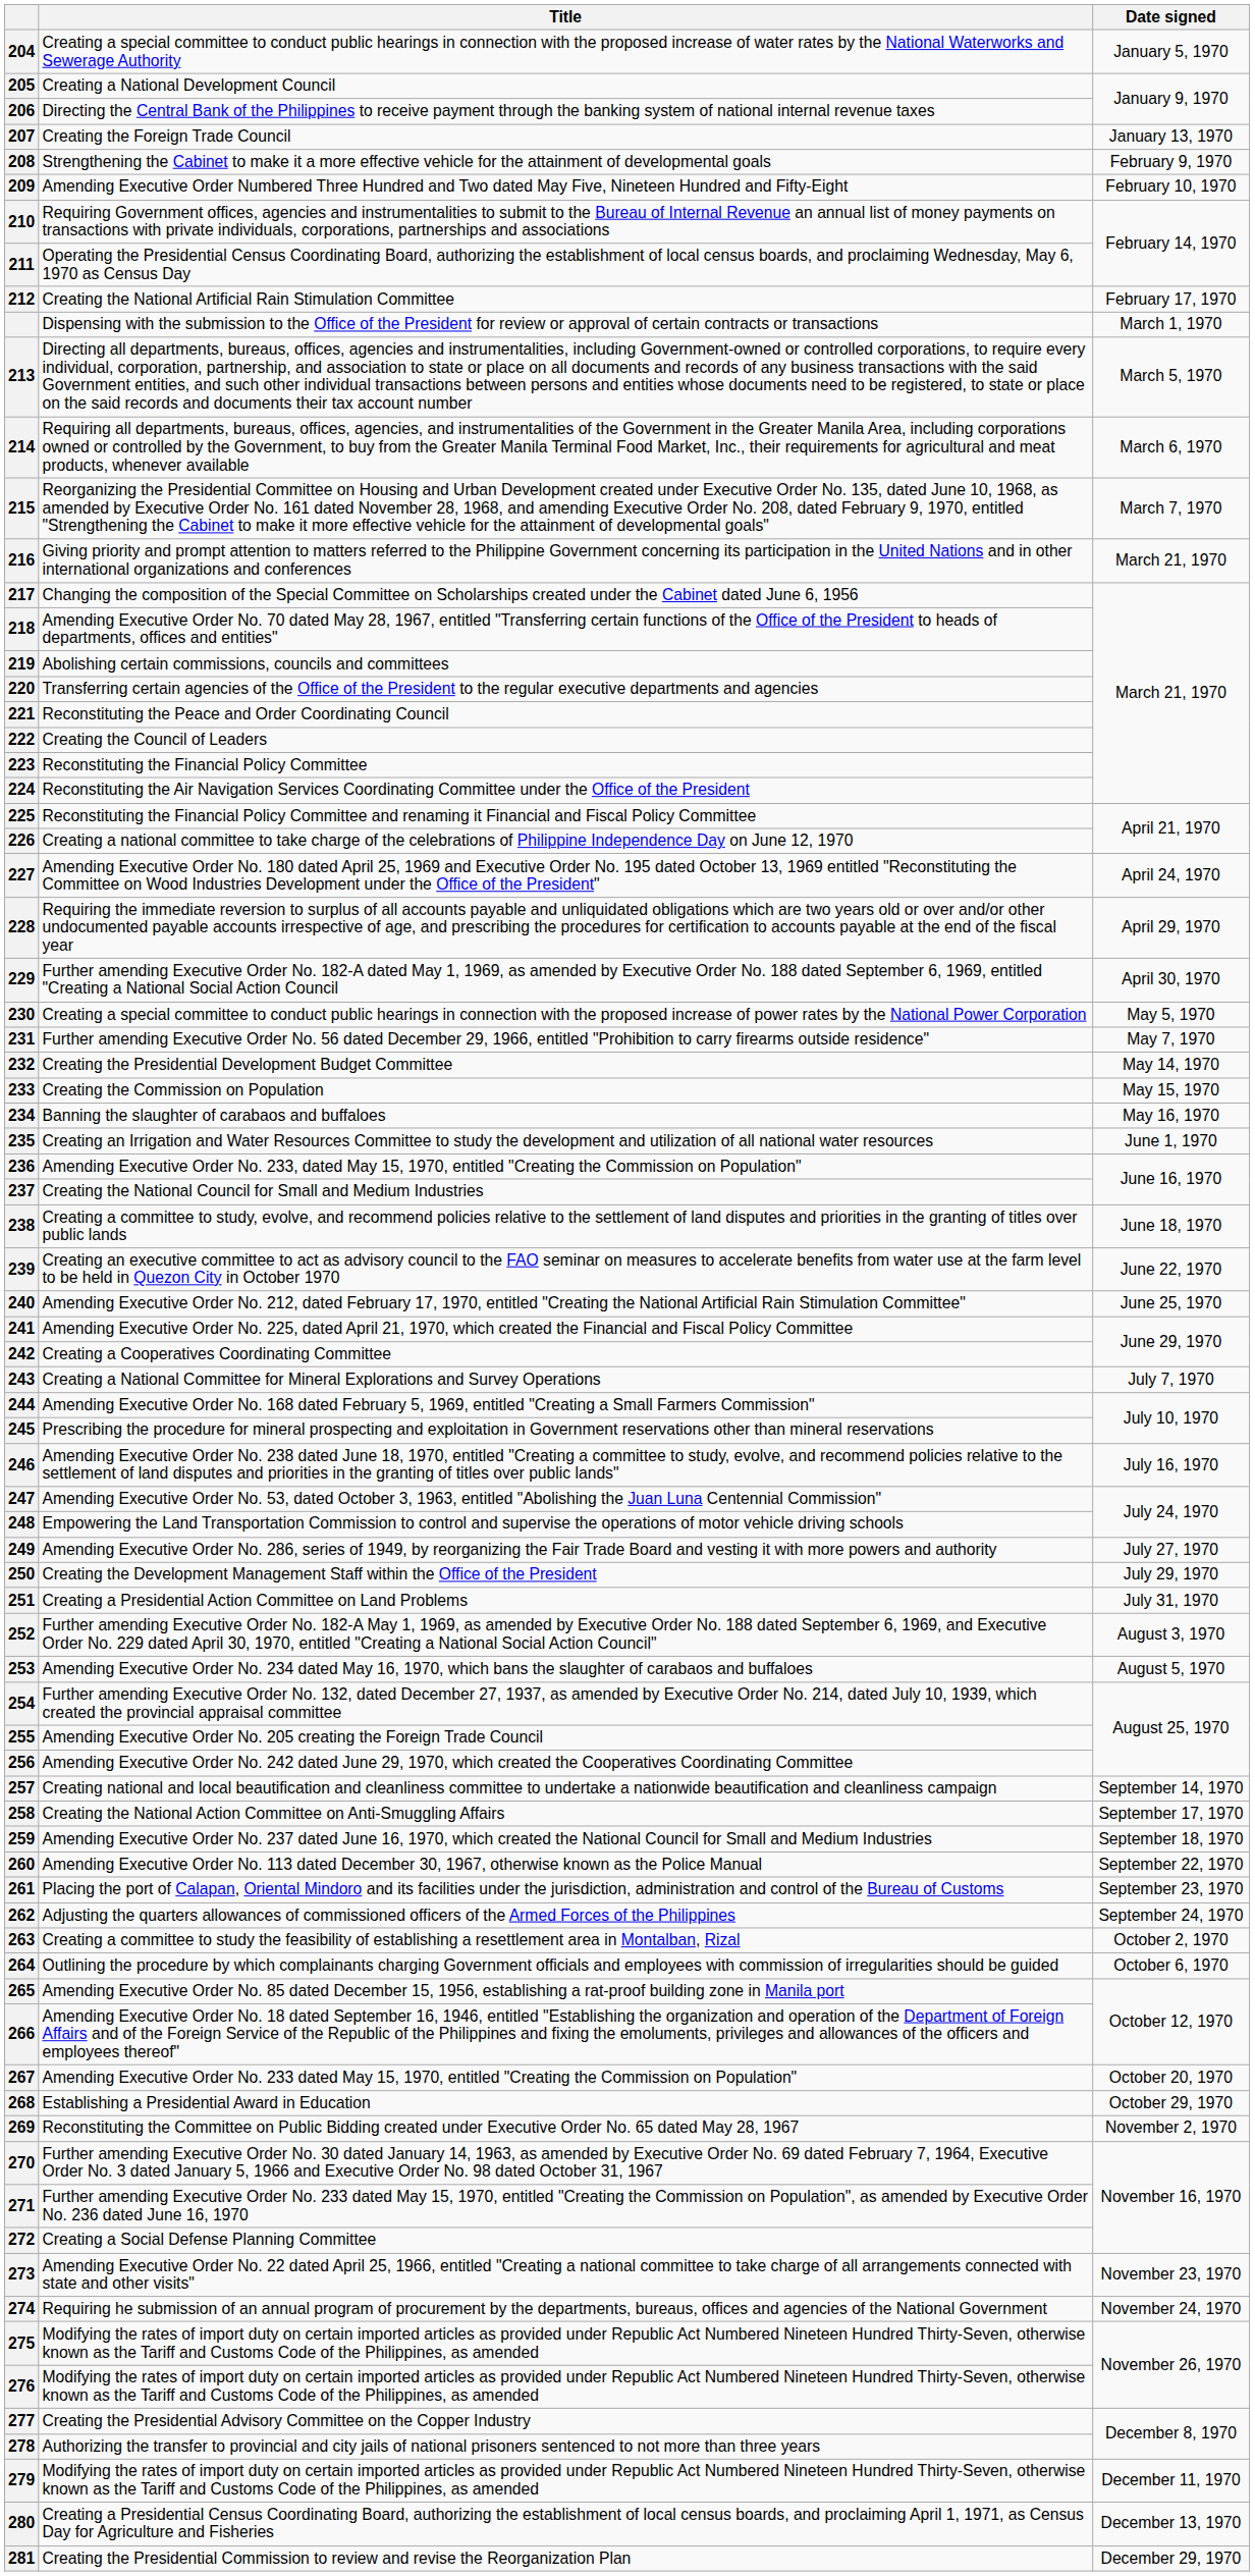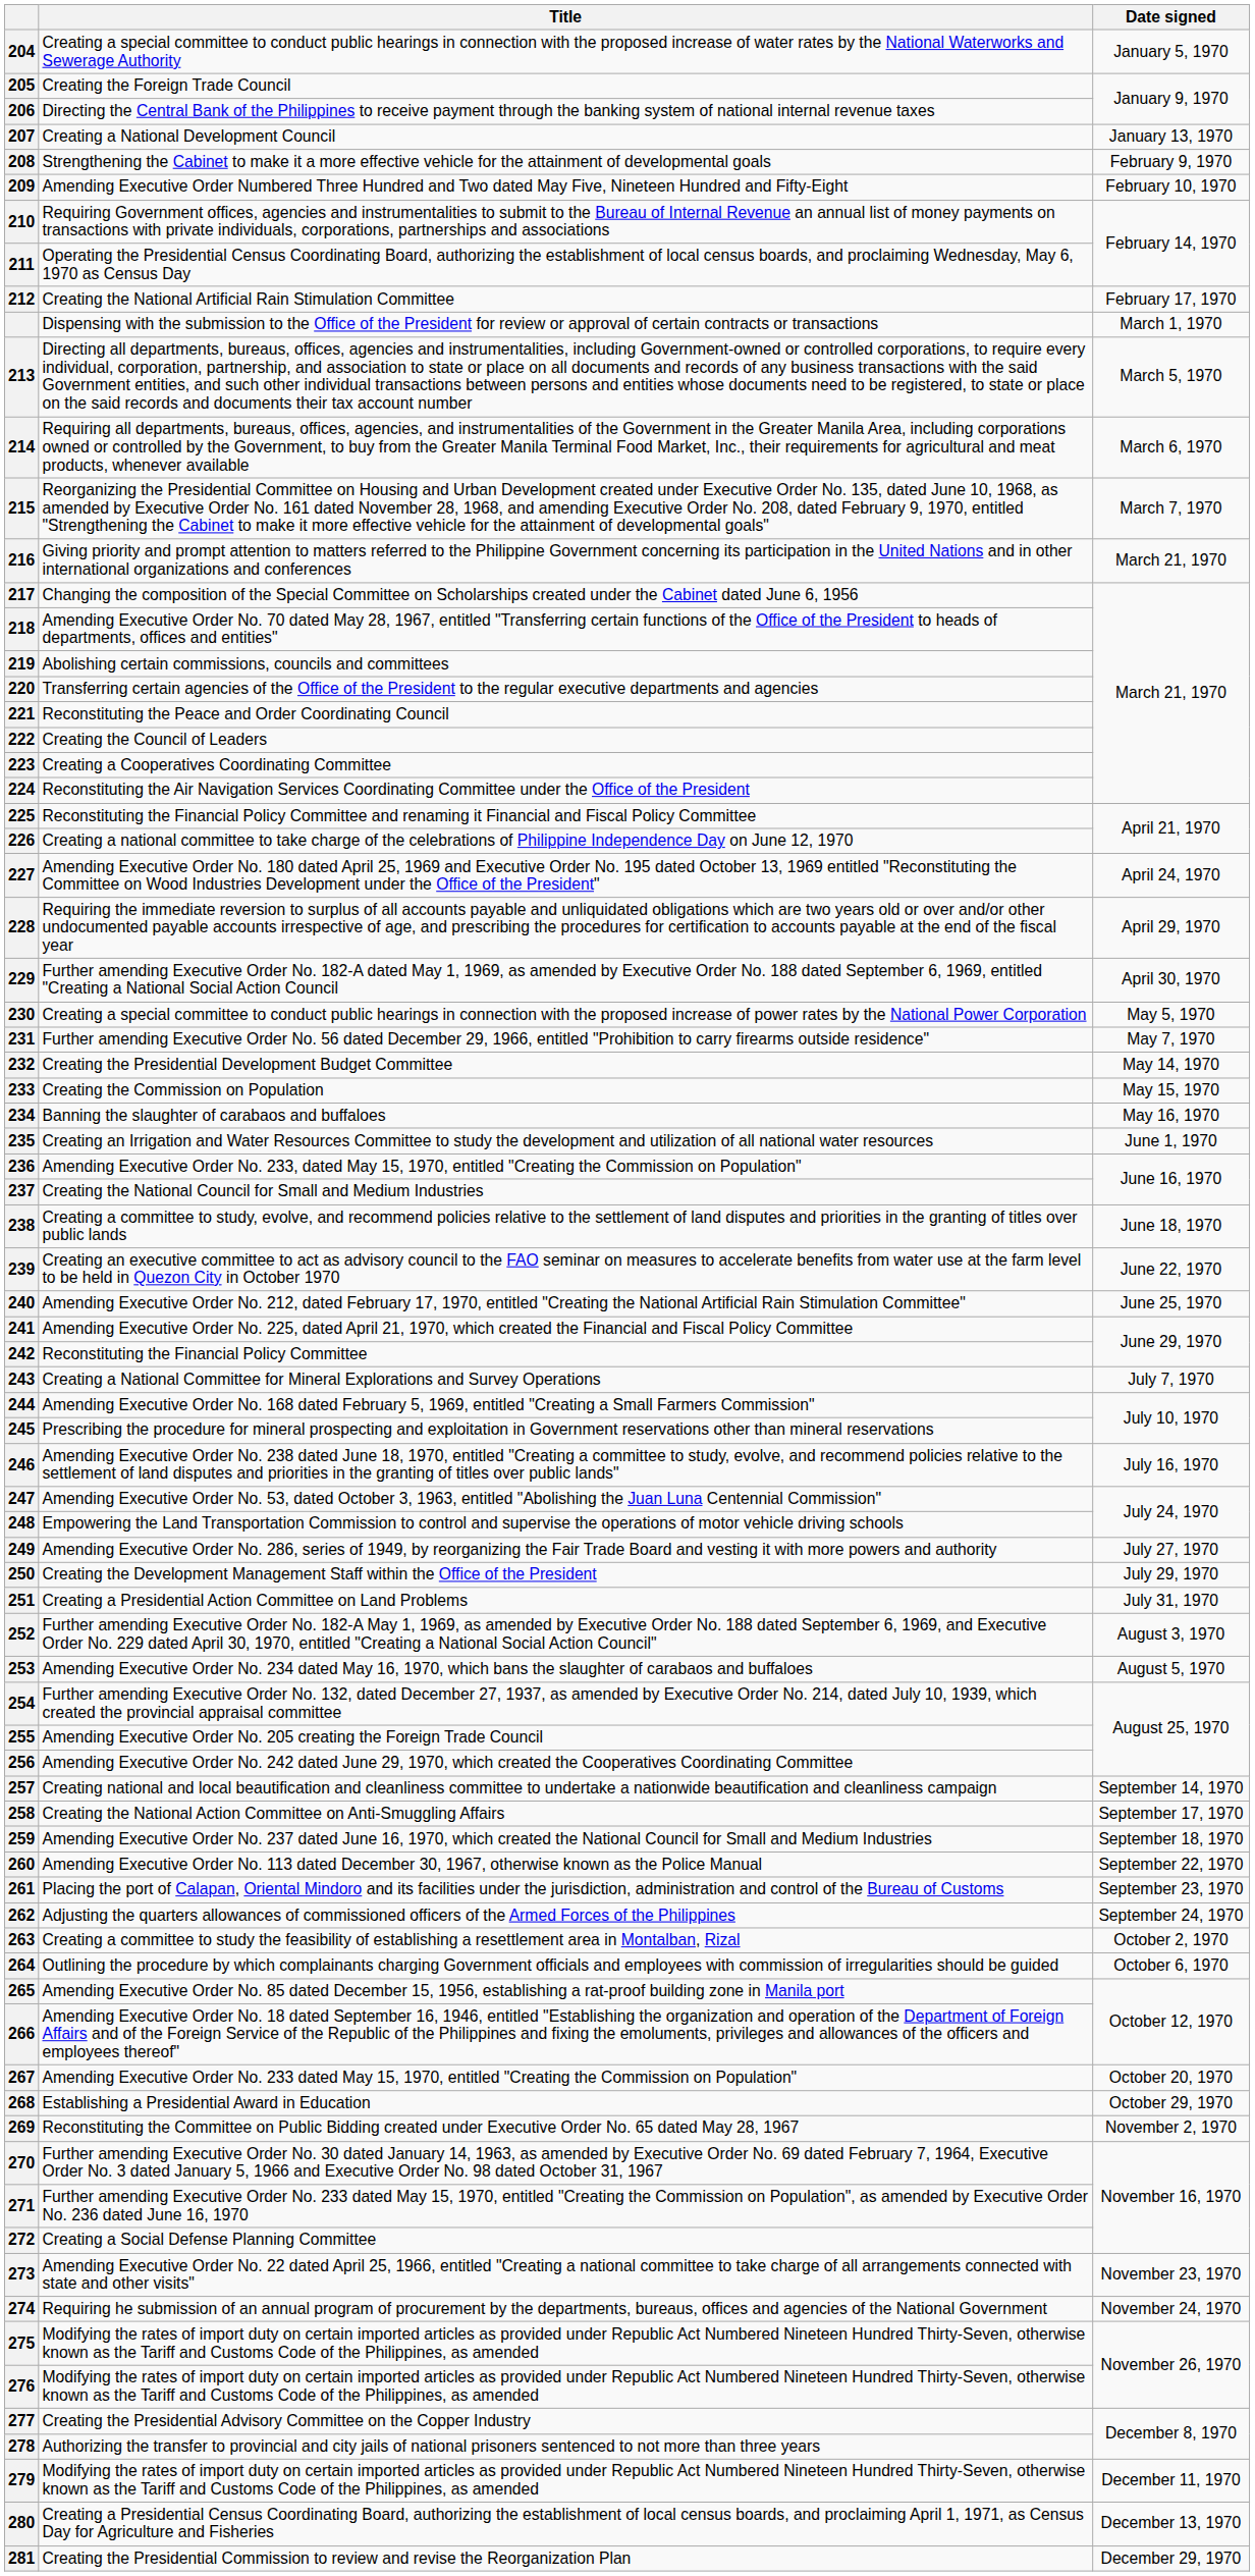205 | Title: Creating a National Development Council -> Creating the Foreign Trade Council
207 | Title: Creating the Foreign Trade Council -> Creating a National Development Council
223 | Title: Reconstituting the Financial Policy Committee -> Creating a Cooperatives Coordinating Committee
242 | Title: Creating a Cooperatives Coordinating Committee -> Reconstituting the Financial Policy Committee
